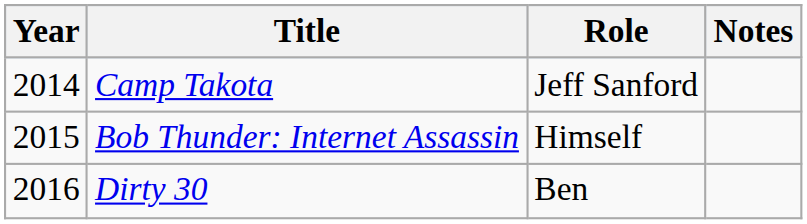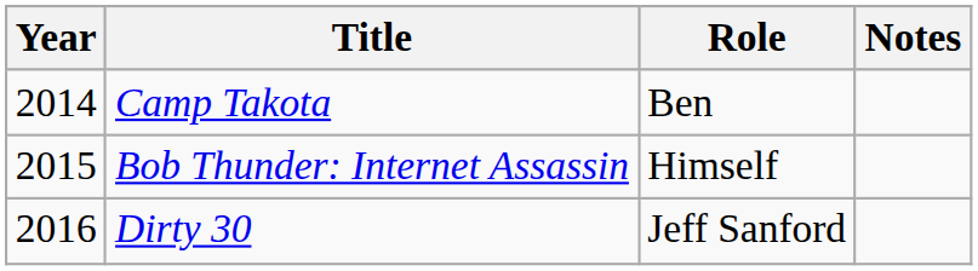Camp Takota | Role: Jeff Sanford -> Ben
Dirty 30 | Role: Ben -> Jeff Sanford
